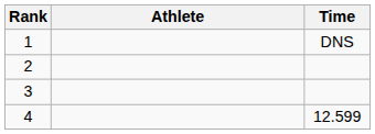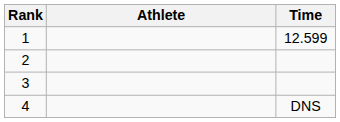1 | Time: DNS -> 12.599
4 | Time: 12.599 -> DNS
